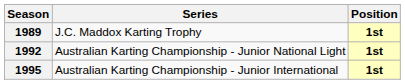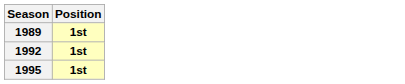- column: Series | J.C. Maddox Karting Trophy | Australian Karting Championship - Junior National Light | Australian Karting Championship - Junior International
